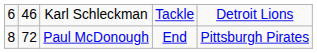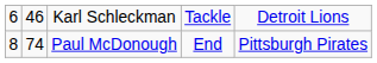Paul McDonough | column 2: 72 -> 74
